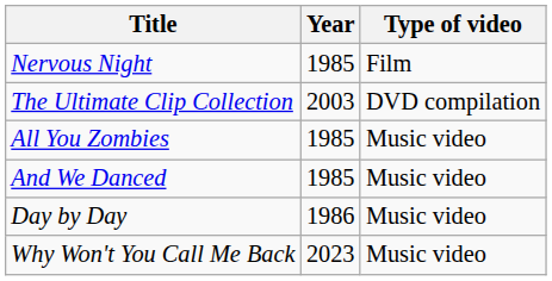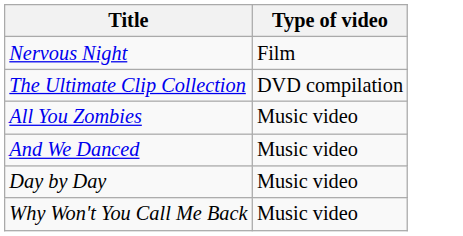- column: Year | 1985 | 2003 | 1985 | 1985 | 1986 | 2023
